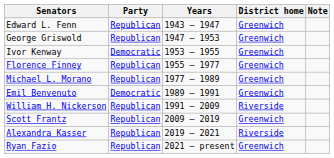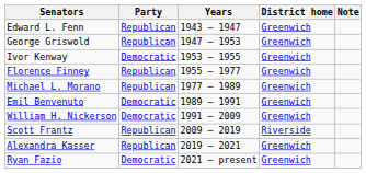William H. Nickerson | Party: Republican -> Democratic
William H. Nickerson | District home: Riverside -> Greenwich
Scott Frantz | District home: Greenwich -> Riverside
Alexandra Kasser | District home: Riverside -> Greenwich
Ryan Fazio | Party: Republican -> Democratic
